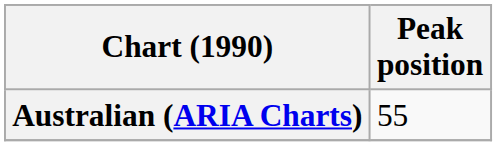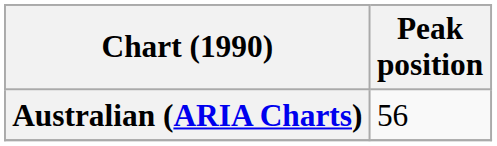Australian (ARIA Charts) | Peak position: 55 -> 56
